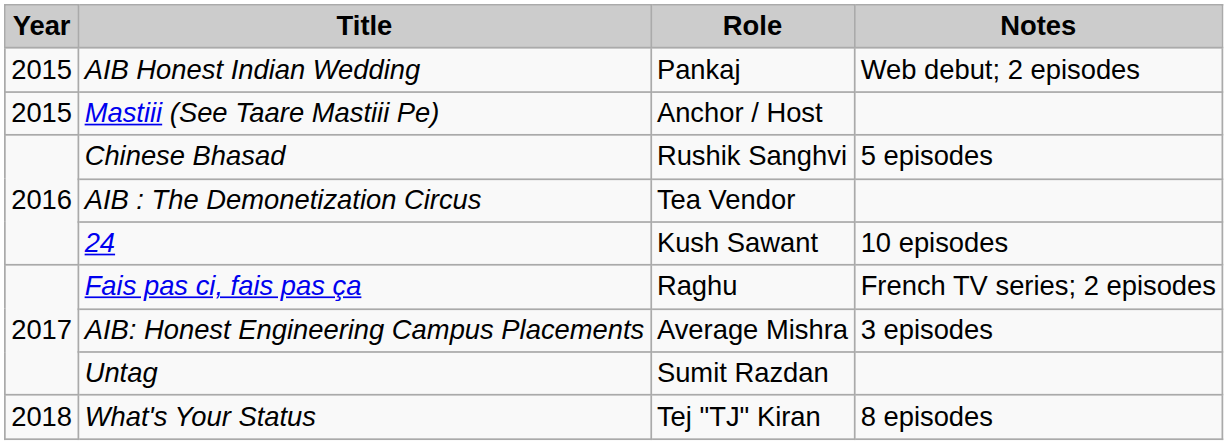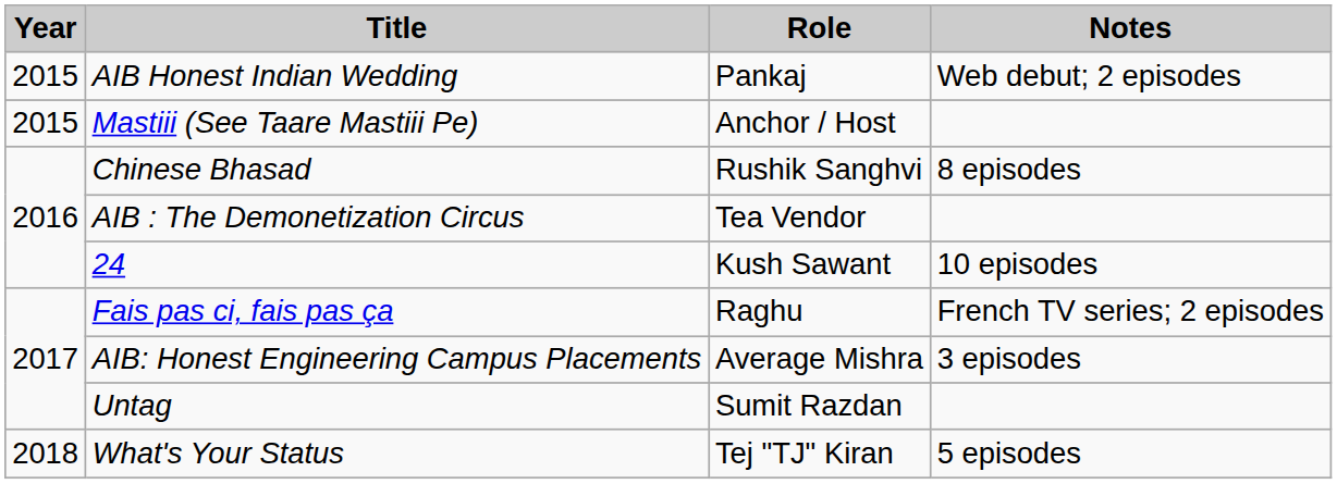Chinese Bhasad | Notes: 5 episodes -> 8 episodes
What's Your Status | Notes: 8 episodes -> 5 episodes
